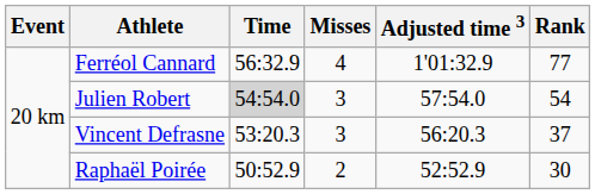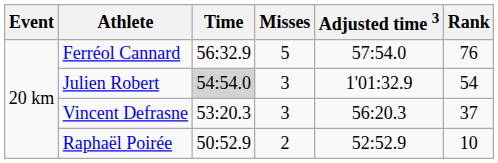Ferréol Cannard | Misses: 4 -> 5
Ferréol Cannard | Adjusted time 3: 1'01:32.9 -> 57:54.0
Ferréol Cannard | Rank: 77 -> 76
Julien Robert | Adjusted time 3: 57:54.0 -> 1'01:32.9
Raphaël Poirée | Rank: 30 -> 10
